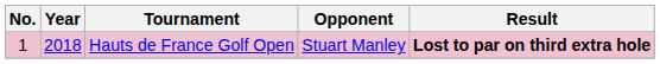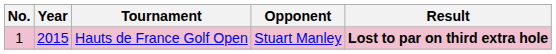Hauts de France Golf Open | Year: 2018 -> 2015
